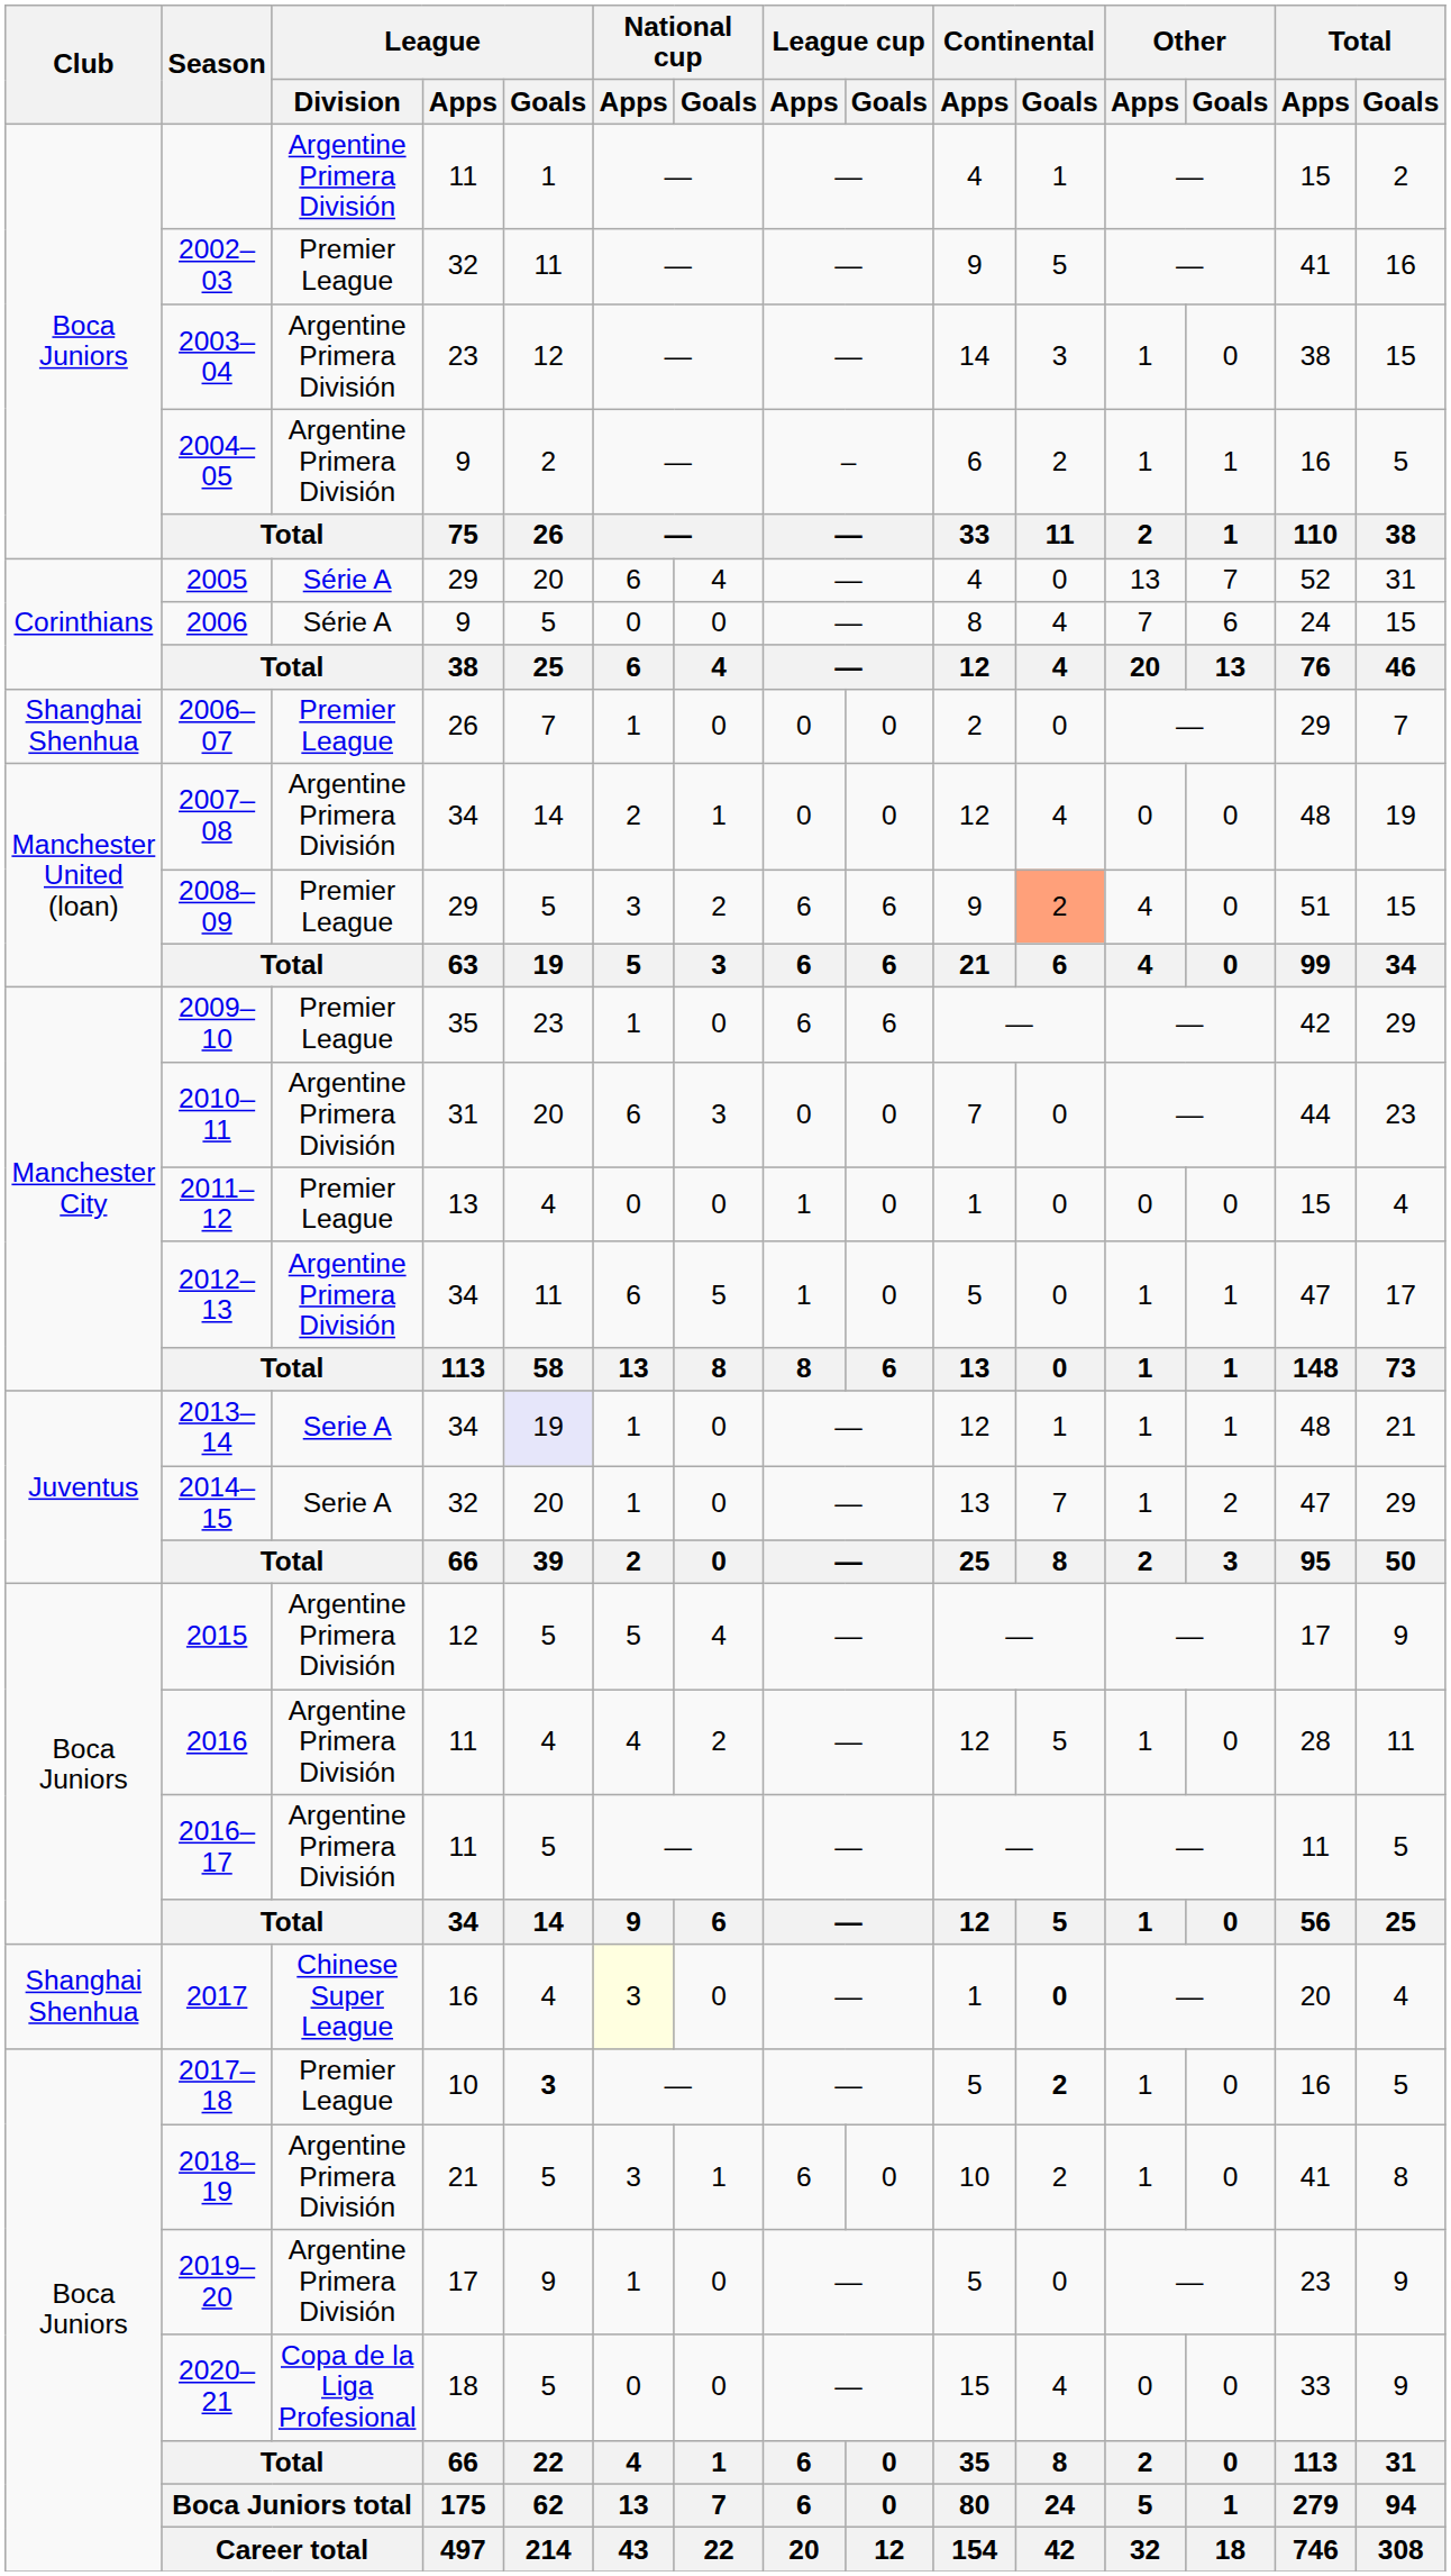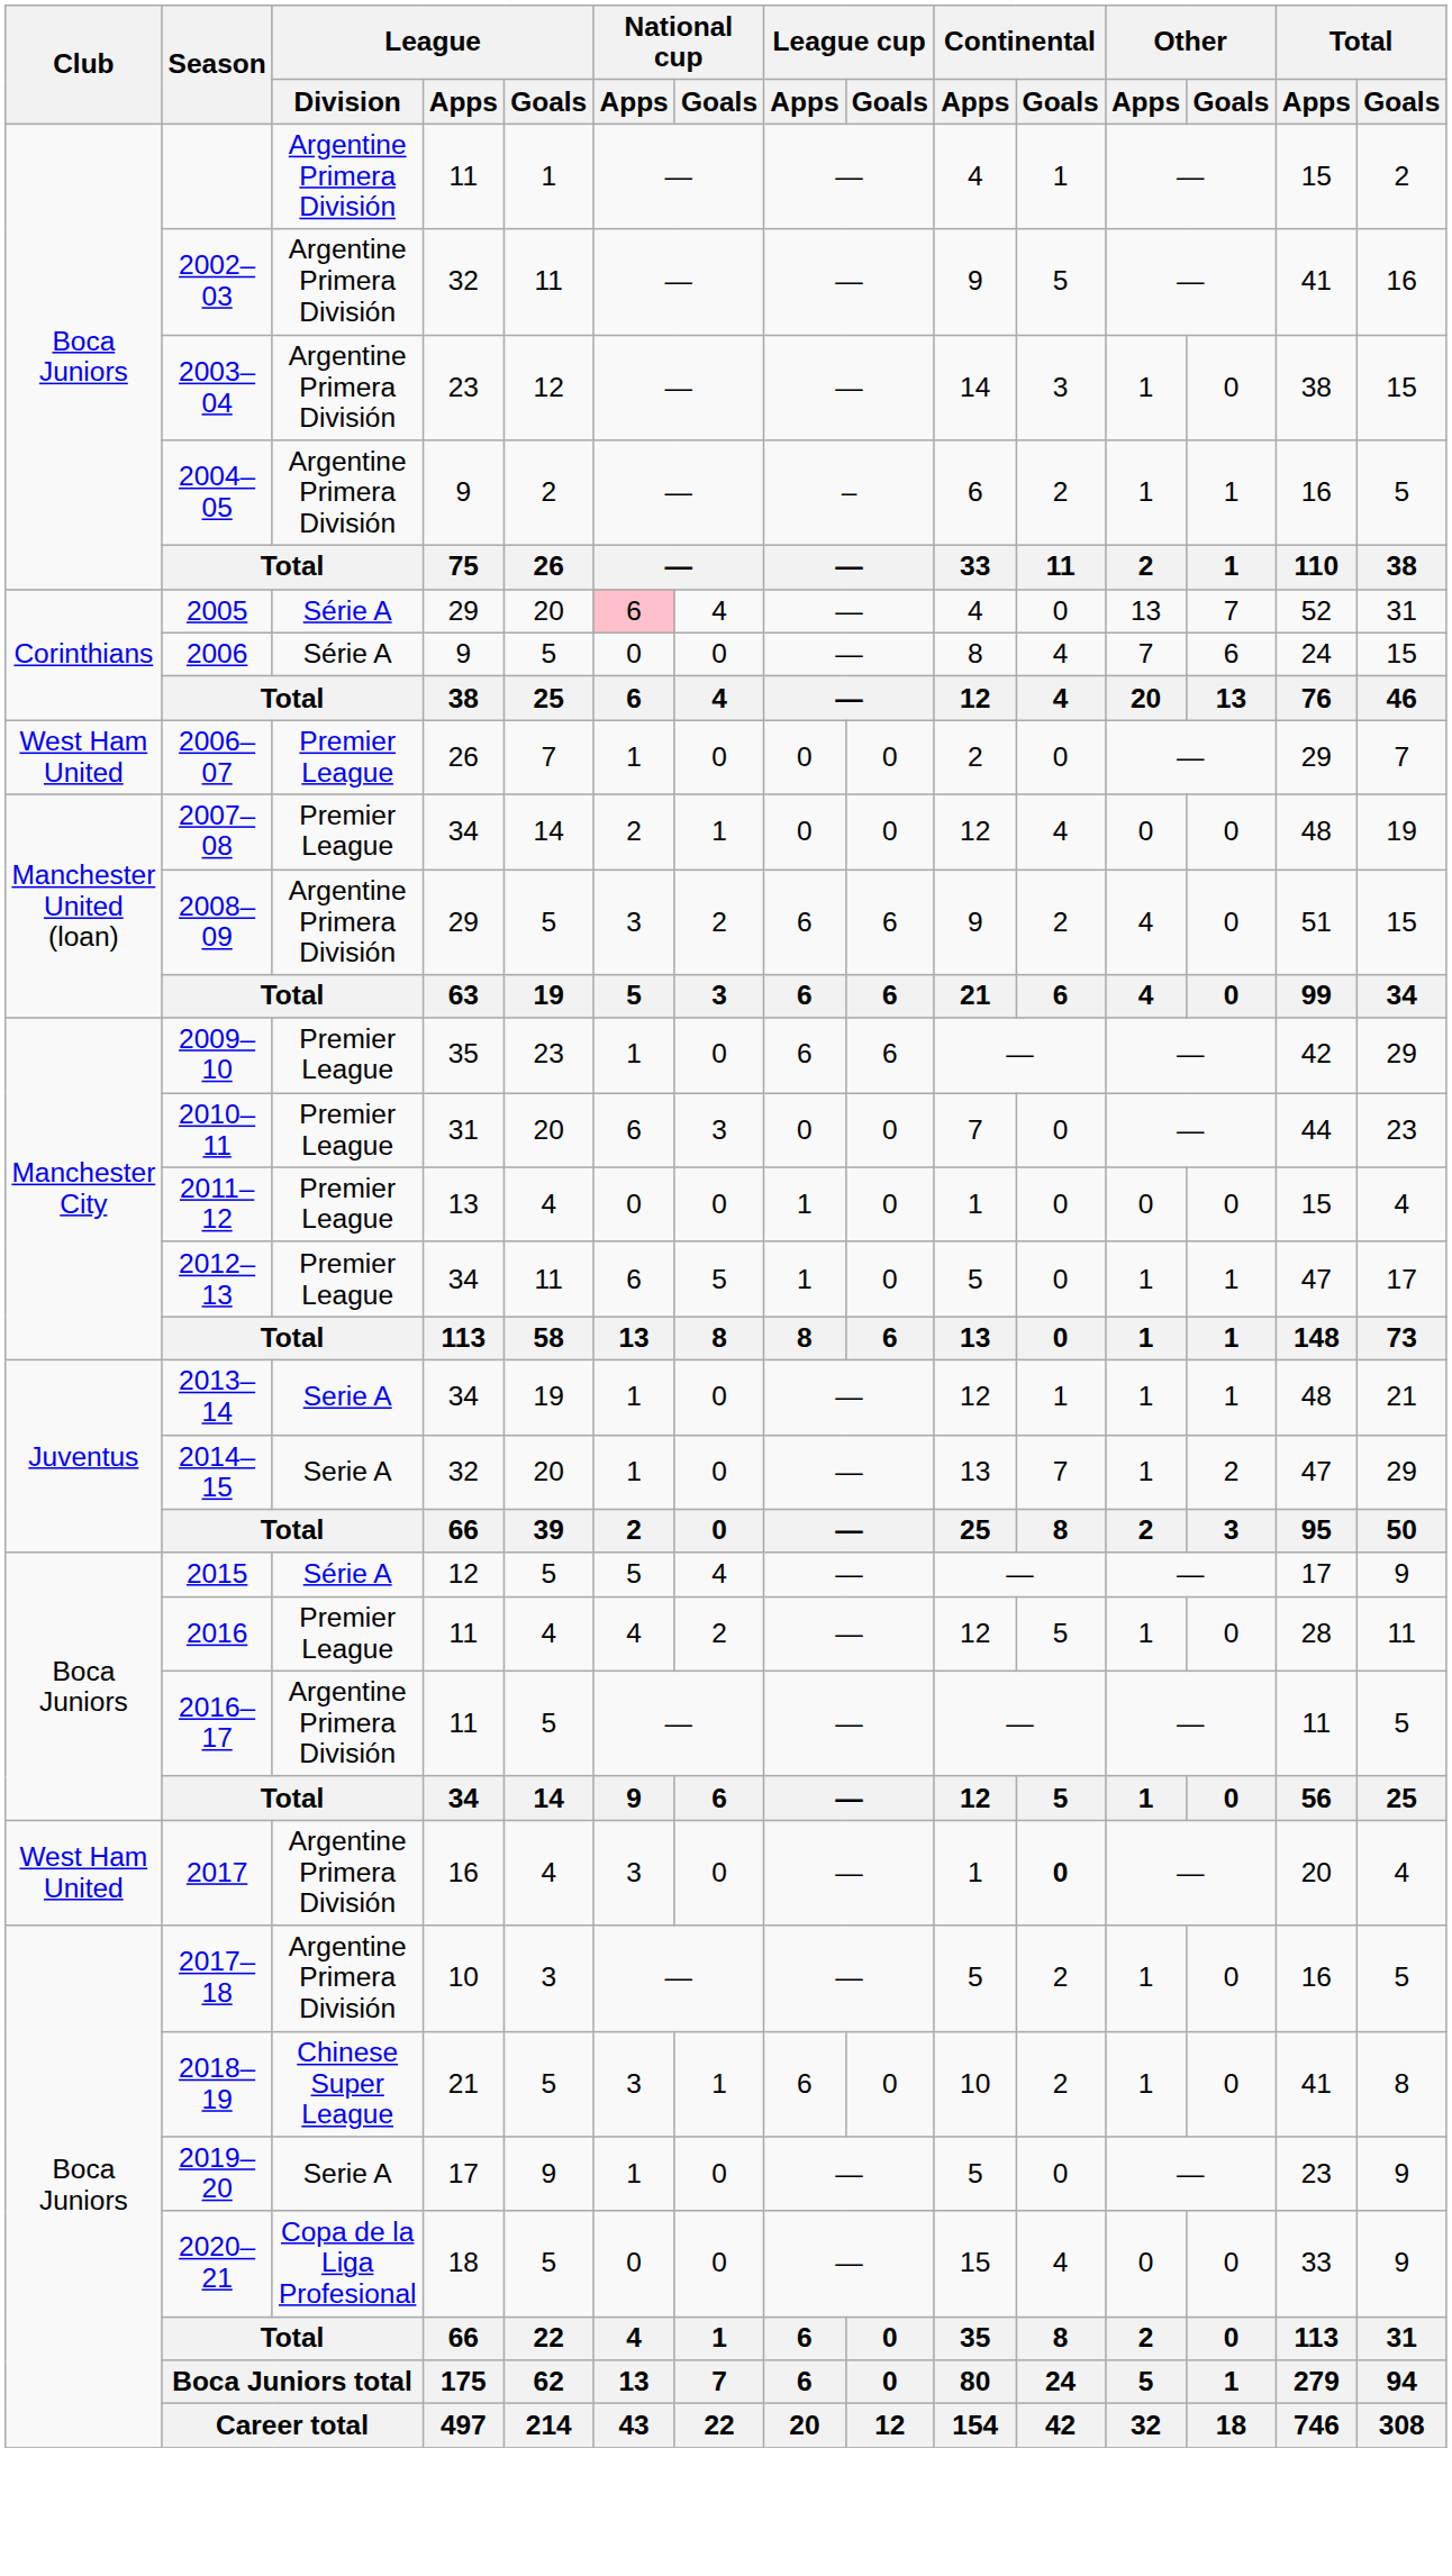2002–03 | League / Division: Premier League -> Argentine Primera División
2005 | National cup / Apps: no background -> pink background
2006–07 | Club: Shanghai Shenhua -> West Ham United
2007–08 | League / Division: Argentine Primera División -> Premier League
2008–09 | League / Division: Premier League -> Argentine Primera División
2008–09 | Continental / Goals: lightsalmon background -> no background
2010–11 | League / Division: Argentine Primera División -> Premier League
2012–13 | League / Division: Argentine Primera División -> Premier League
2013–14 | League / Goals: lavender background -> no background
2015 | League / Division: Argentine Primera División -> Série A
2016 | League / Division: Argentine Primera División -> Premier League
2017 | Club: Shanghai Shenhua -> West Ham United
2017 | League / Division: Chinese Super League -> Argentine Primera División
2017 | National cup / Apps: lightyellow background -> no background
2017–18 | League / Division: Premier League -> Argentine Primera División
2017–18 | League / Goals: bold -> normal
2017–18 | Continental / Goals: bold -> normal
2018–19 | League / Division: Argentine Primera División -> Chinese Super League
2019–20 | League / Division: Argentine Primera División -> Serie A
